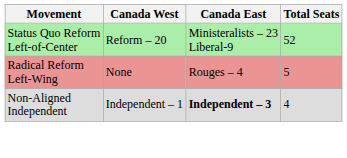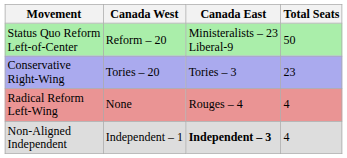Status Quo Reform Left-of-Center | Total Seats: 52 -> 50
+ row: Conservative Right-Wing | Tories – 20 | Tories – 3 | 23
Radical Reform Left-Wing | Total Seats: 5 -> 4
